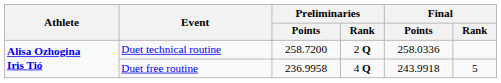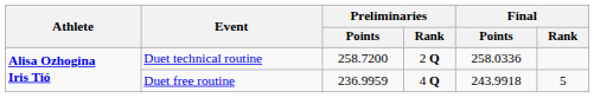Duet free routine | Preliminaries / Points: 236.9958 -> 236.9959
